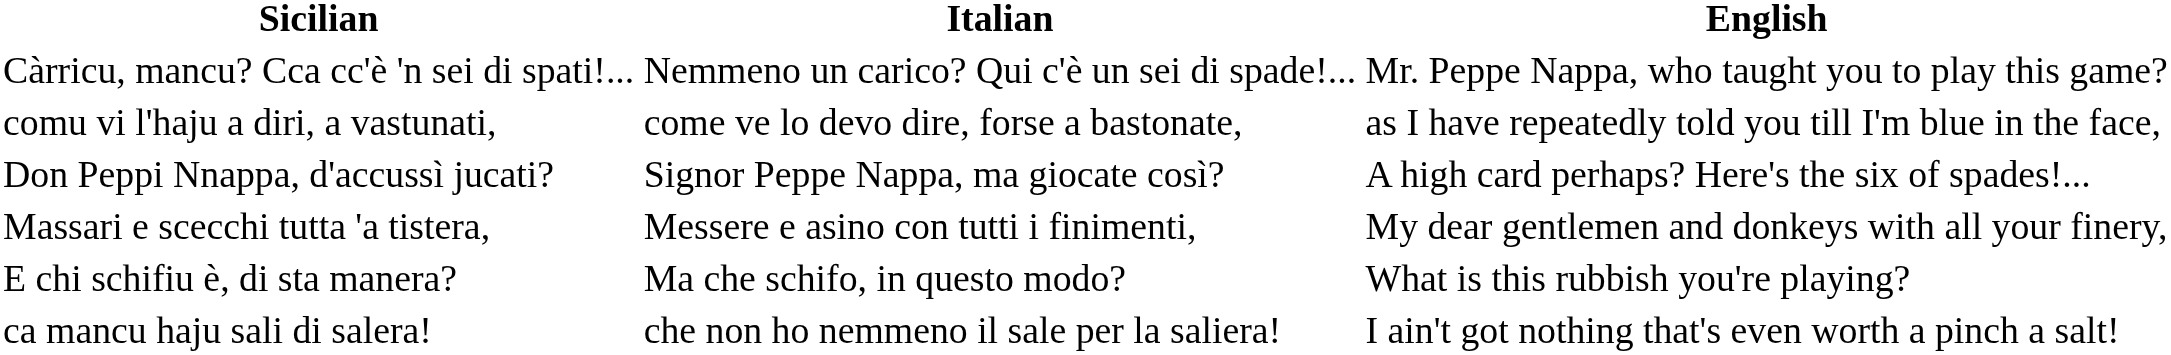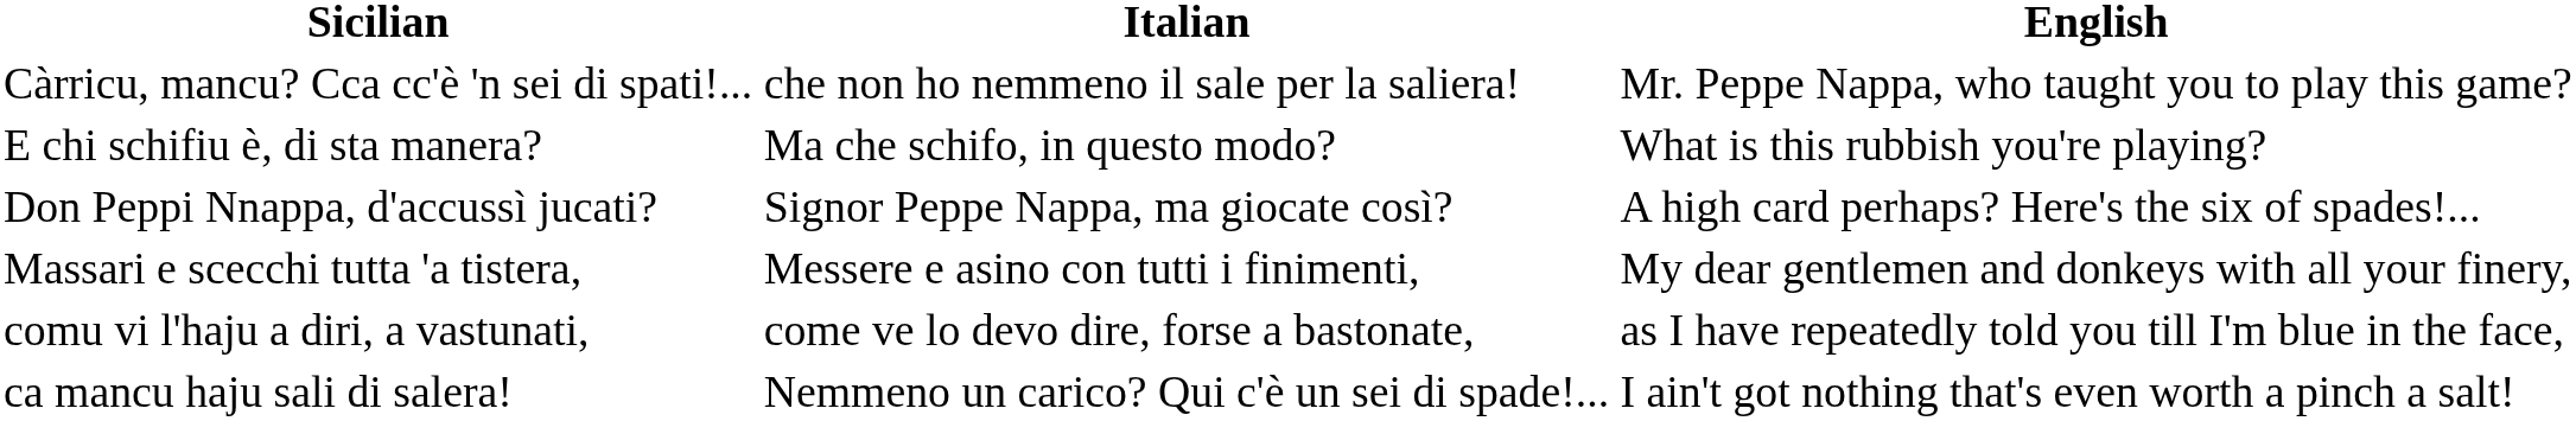Càrricu, mancu? Cca cc'è 'n sei di spati!... | Italian: Nemmeno un carico? Qui c'è un sei di spade!... -> che non ho nemmeno il sale per la saliera!
rows swapped: E chi schifiu è, di sta manera? <-> comu vi l'haju a diri, a vastunati,
ca mancu haju sali di salera! | Italian: che non ho nemmeno il sale per la saliera! -> Nemmeno un carico? Qui c'è un sei di spade!...
